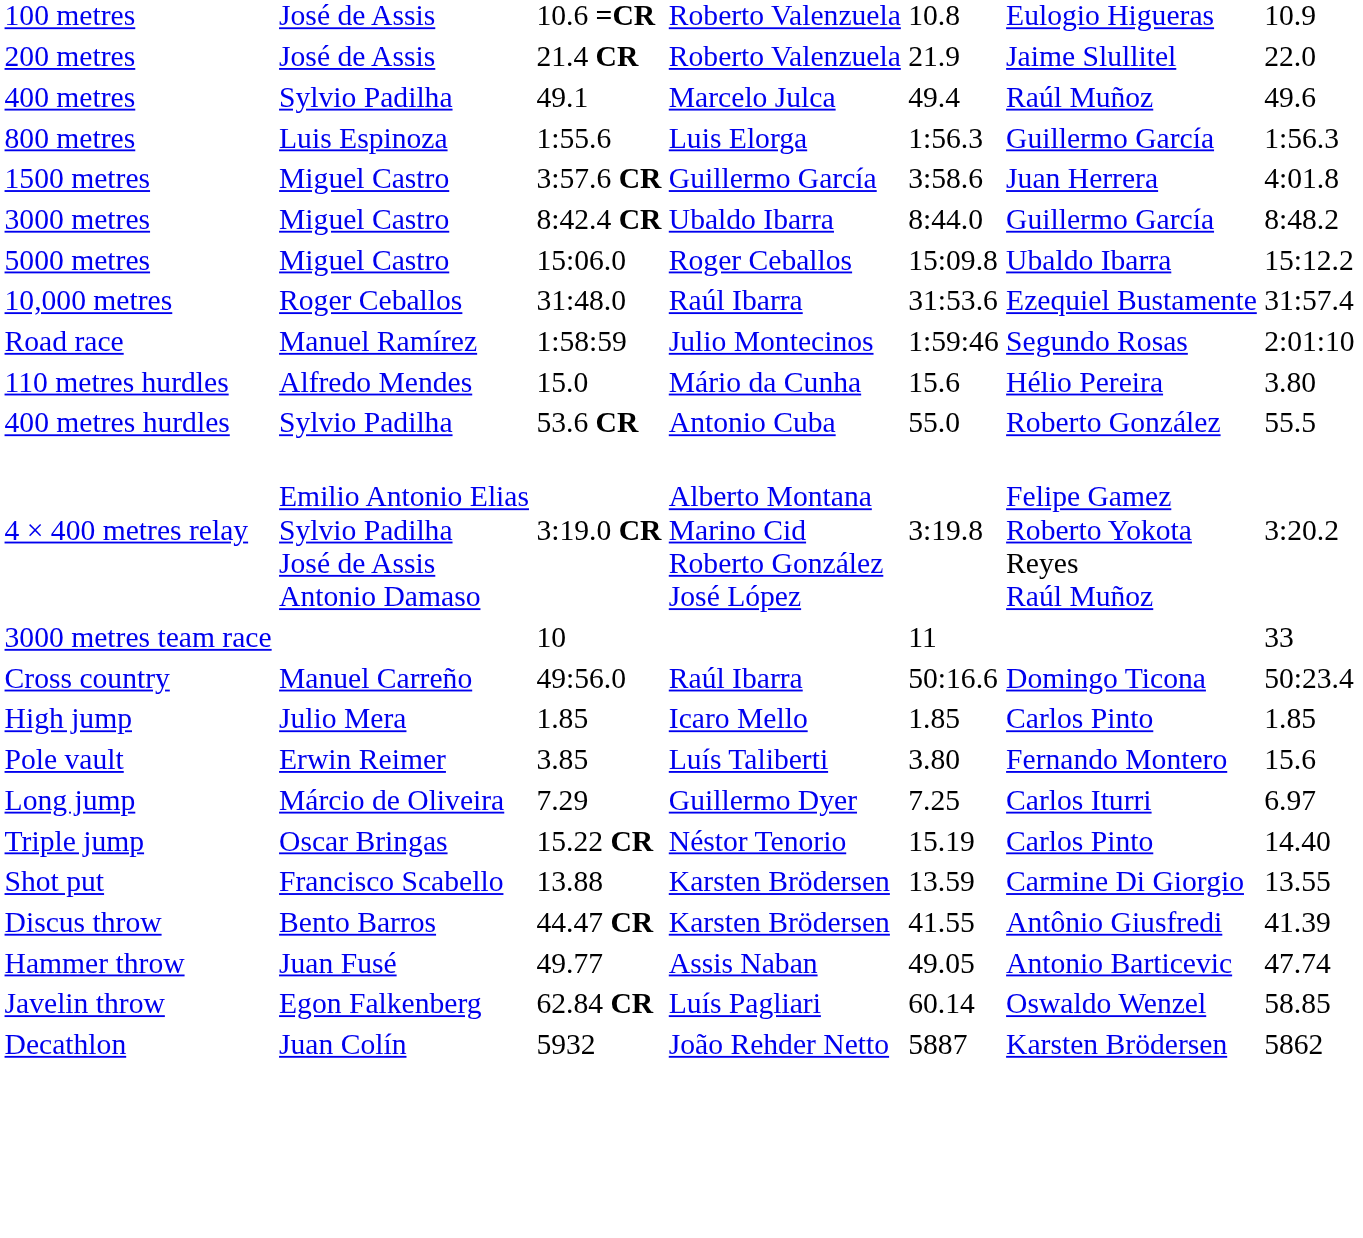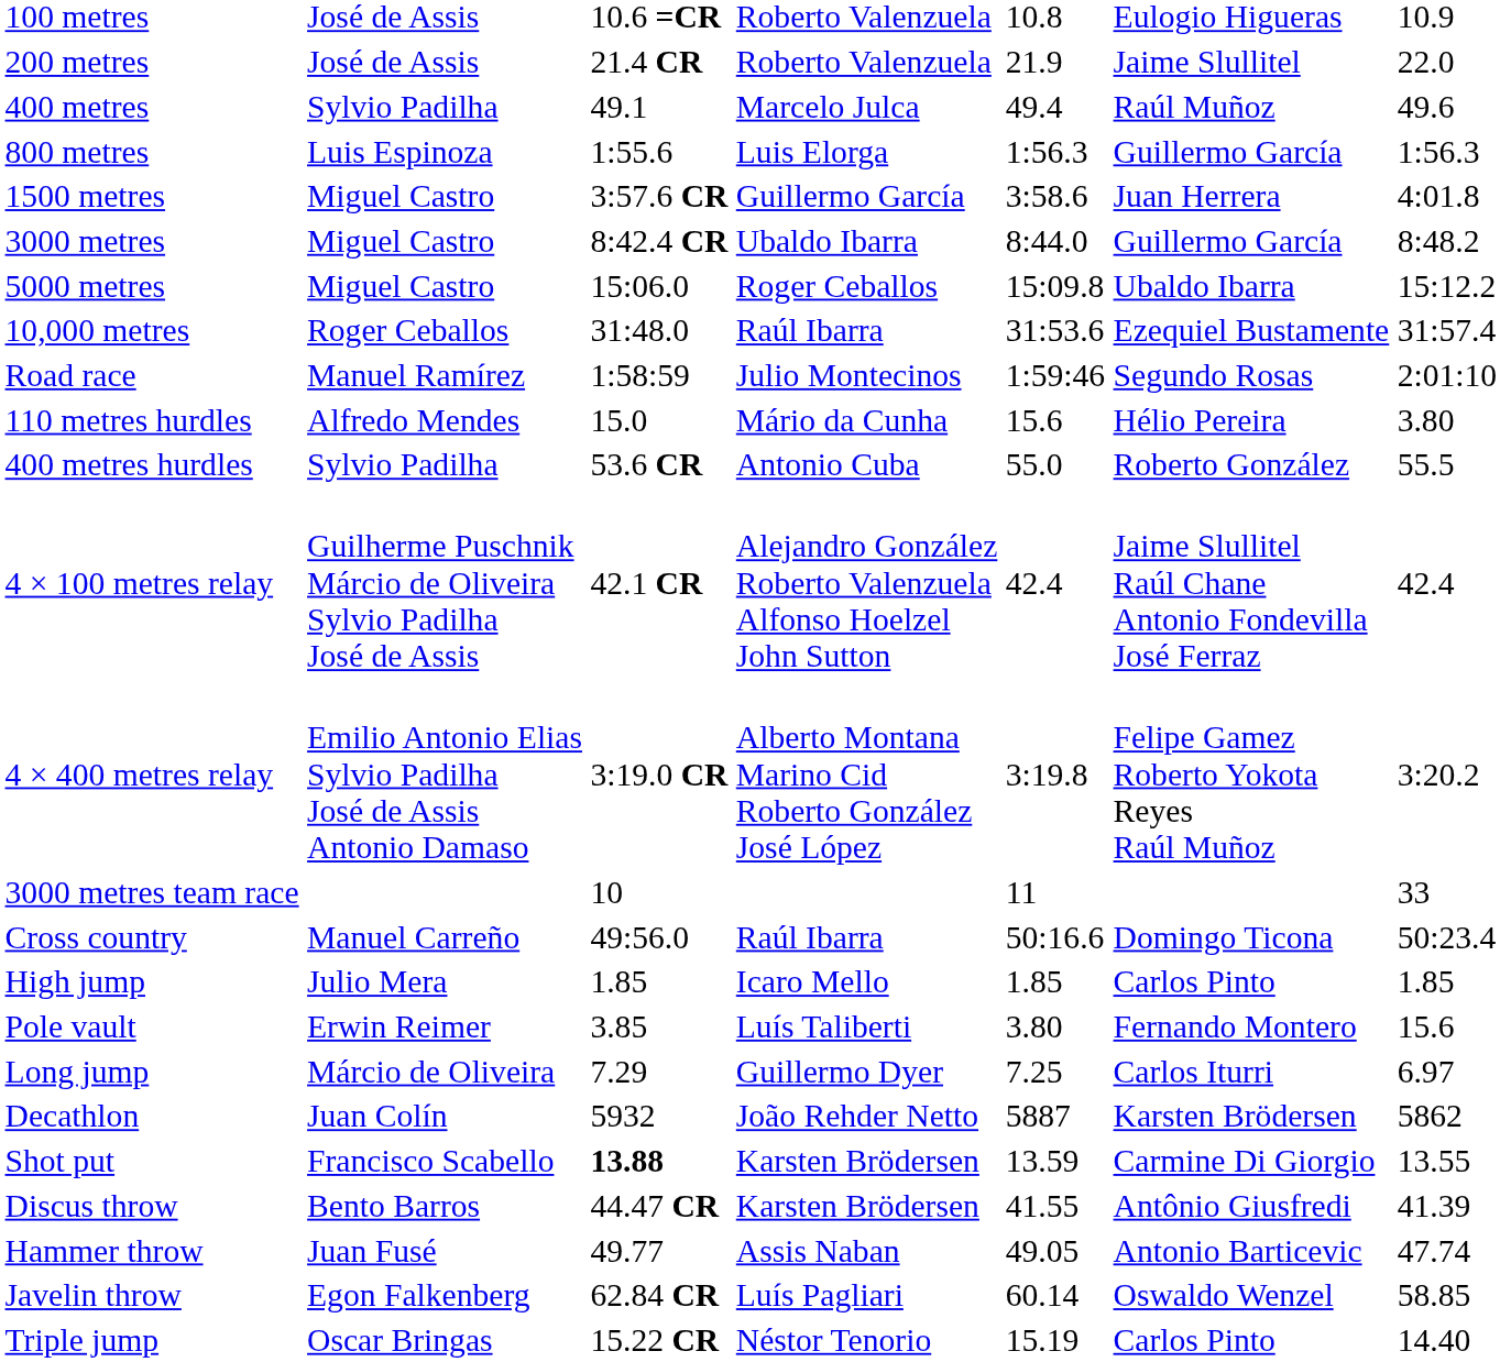+ row: 4 × 100 metres relay | Guilherme Puschnik Márcio de Oliveira Sylvio Padilha José de Assis | 42.1 CR | Alejandro González Roberto Valenzuela Alfonso Hoelzel John Sutton | 42.4 | Jaime Slullitel Raúl Chane Antonio Fondevilla José Ferraz | 42.4
rows swapped: Triple jump <-> Decathlon
Shot put | column 3: normal -> bold
